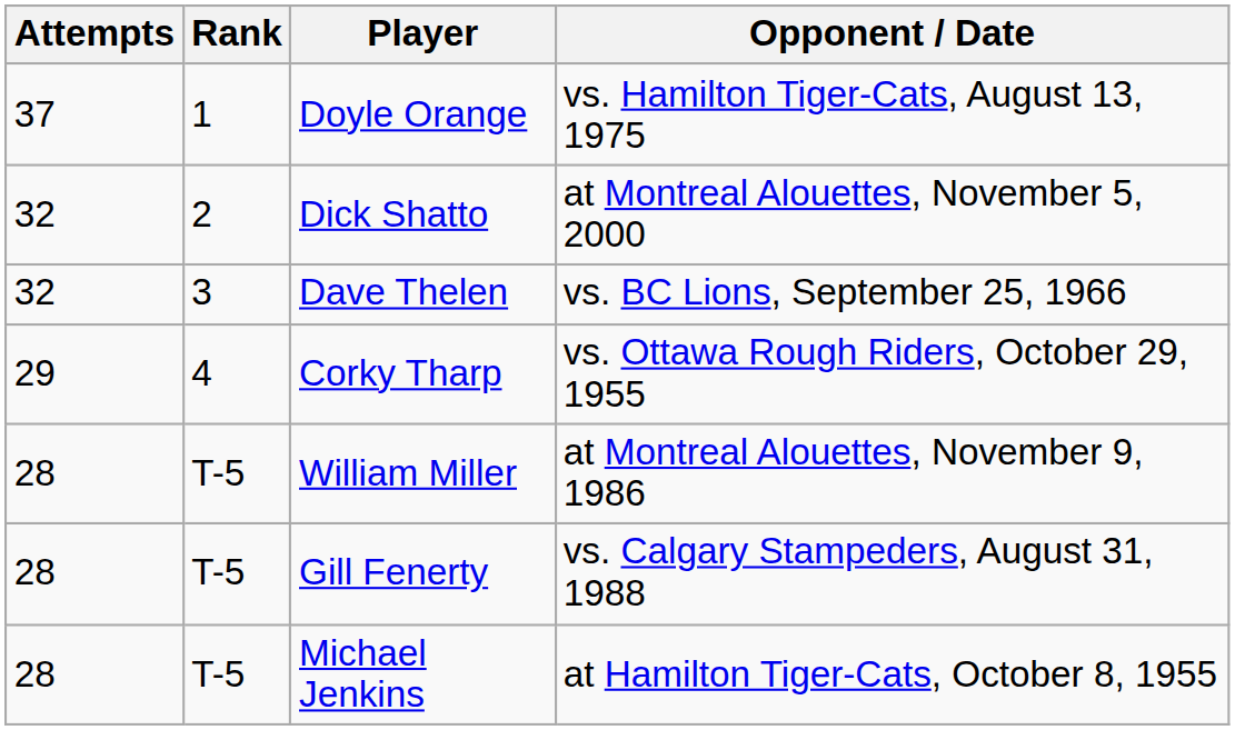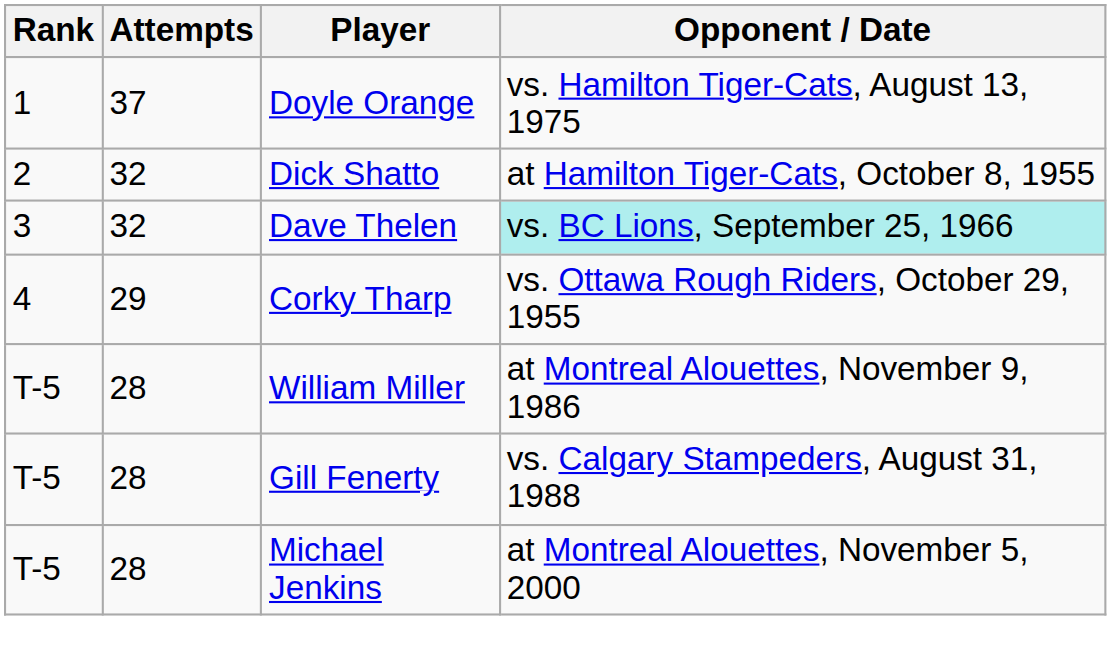columns swapped: Rank <-> Attempts
Dick Shatto | Opponent / Date: at Montreal Alouettes, November 5, 2000 -> at Hamilton Tiger-Cats, October 8, 1955
Dave Thelen | Opponent / Date: no background -> paleturquoise background
Michael Jenkins | Opponent / Date: at Hamilton Tiger-Cats, October 8, 1955 -> at Montreal Alouettes, November 5, 2000
